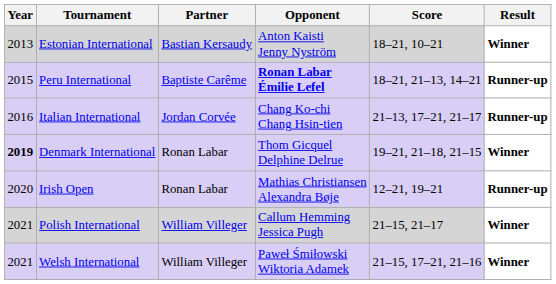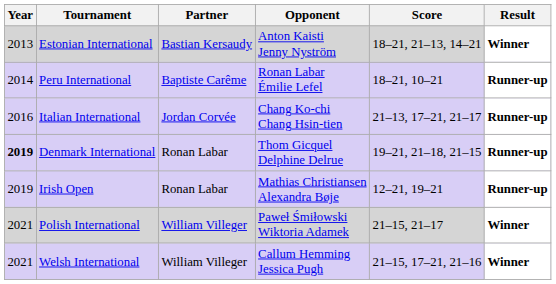Estonian International | Score: 18–21, 10–21 -> 18–21, 21–13, 14–21
Peru International | Year: 2015 -> 2014
Peru International | Opponent: bold -> normal
Peru International | Score: 18–21, 21–13, 14–21 -> 18–21, 10–21
Denmark International | Result: Winner -> Runner-up
Irish Open | Year: 2020 -> 2019
Polish International | Opponent: Callum Hemming Jessica Pugh -> Paweł Śmiłowski Wiktoria Adamek
Welsh International | Opponent: Paweł Śmiłowski Wiktoria Adamek -> Callum Hemming Jessica Pugh
